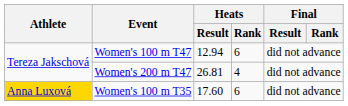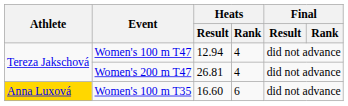Women's 100 m T47 | Heats / Rank: 6 -> 4
Women's 100 m T35 | Heats / Result: 17.60 -> 16.60
